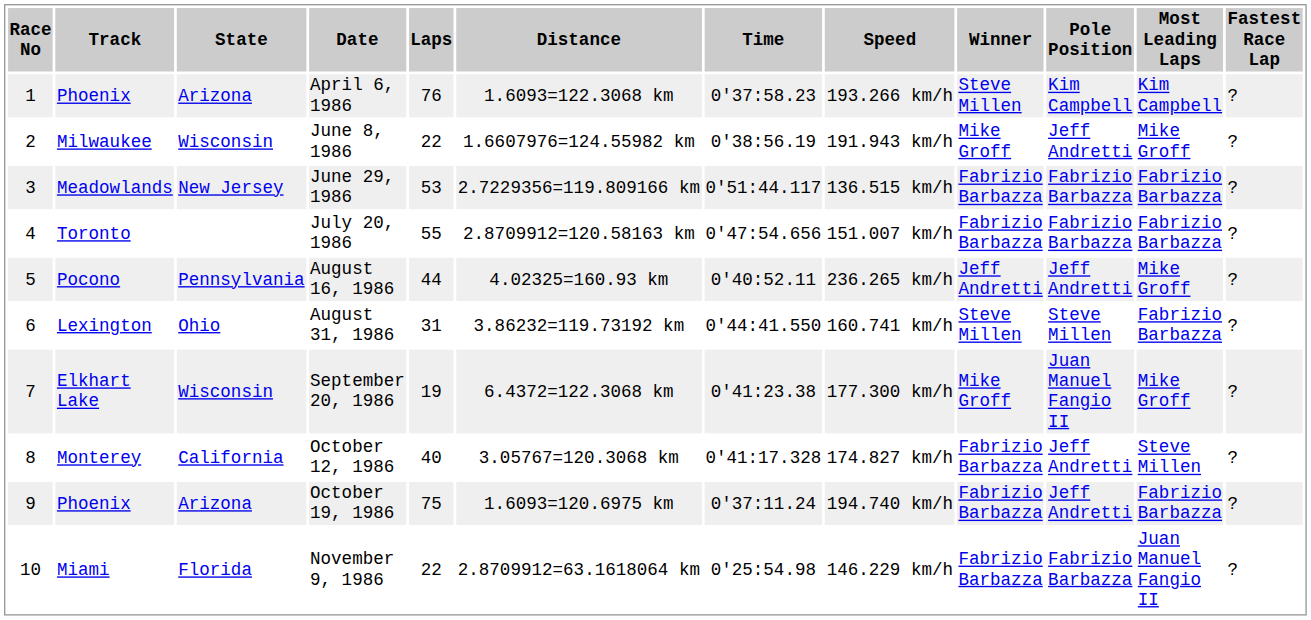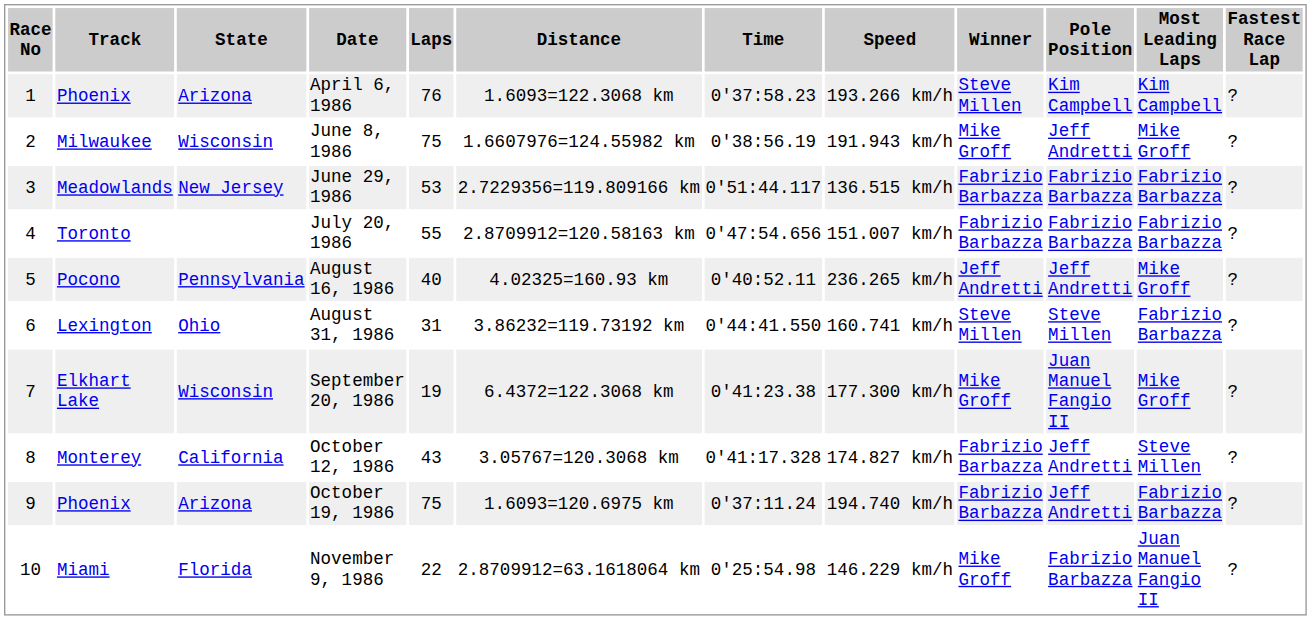June 8, 1986 | Laps: 22 -> 75
August 16, 1986 | Laps: 44 -> 40
October 12, 1986 | Laps: 40 -> 43
November 9, 1986 | Winner: Fabrizio Barbazza -> Mike Groff
